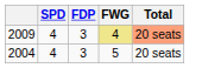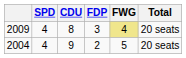+ column: CDU | 8 | 9
2009 | Total: lightsalmon background -> no background
2004 | FDP: 3 -> 2
